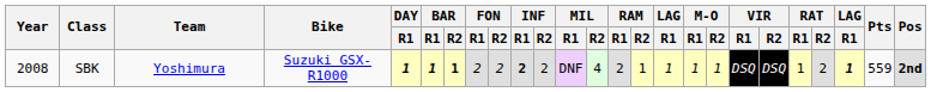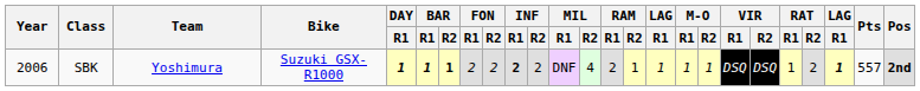SBK | Year: 2008 -> 2006
SBK | Pts: 559 -> 557
